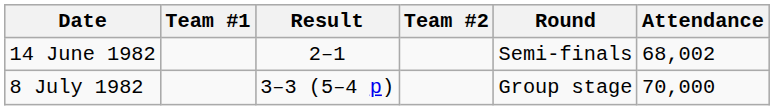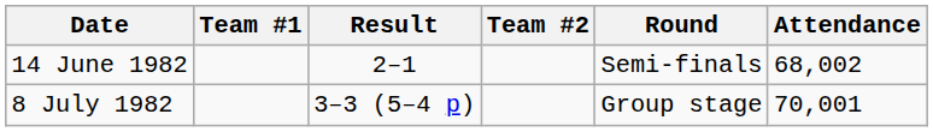8 July 1982 | Attendance: 70,000 -> 70,001
